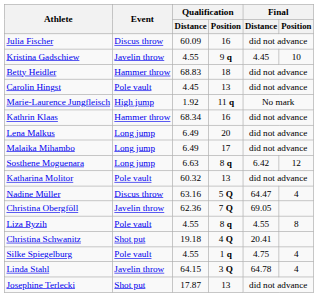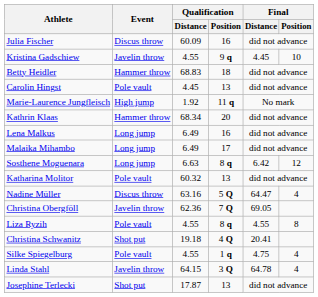Kathrin Klaas | Qualification / Position: 16 -> 20
Lena Malkus | Qualification / Position: 20 -> 16
